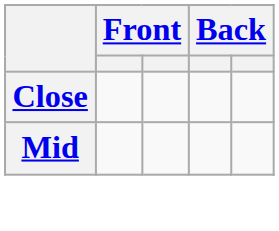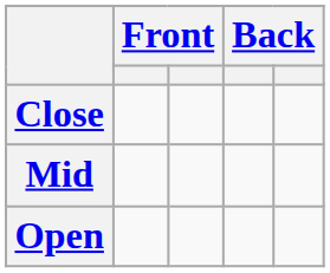+ row: Open
